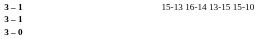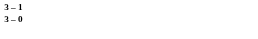- row: 3 – 1 | 15-13 16-14 13-15 15-10
